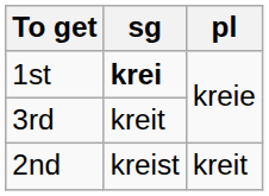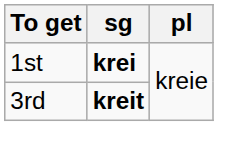3rd | sg: normal -> bold
- row: 2nd | kreist | kreit
